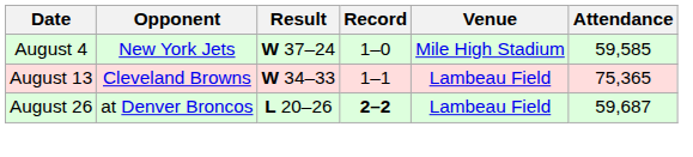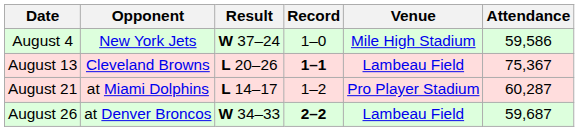August 4 | Attendance: 59,585 -> 59,586
August 13 | Result: W 34–33 -> L 20–26
August 13 | Record: normal -> bold
August 13 | Attendance: 75,365 -> 75,367
+ row: August 21 | at Miami Dolphins | L 14–17 | 1–2 | Pro Player Stadium | 60,287
August 26 | Result: L 20–26 -> W 34–33
